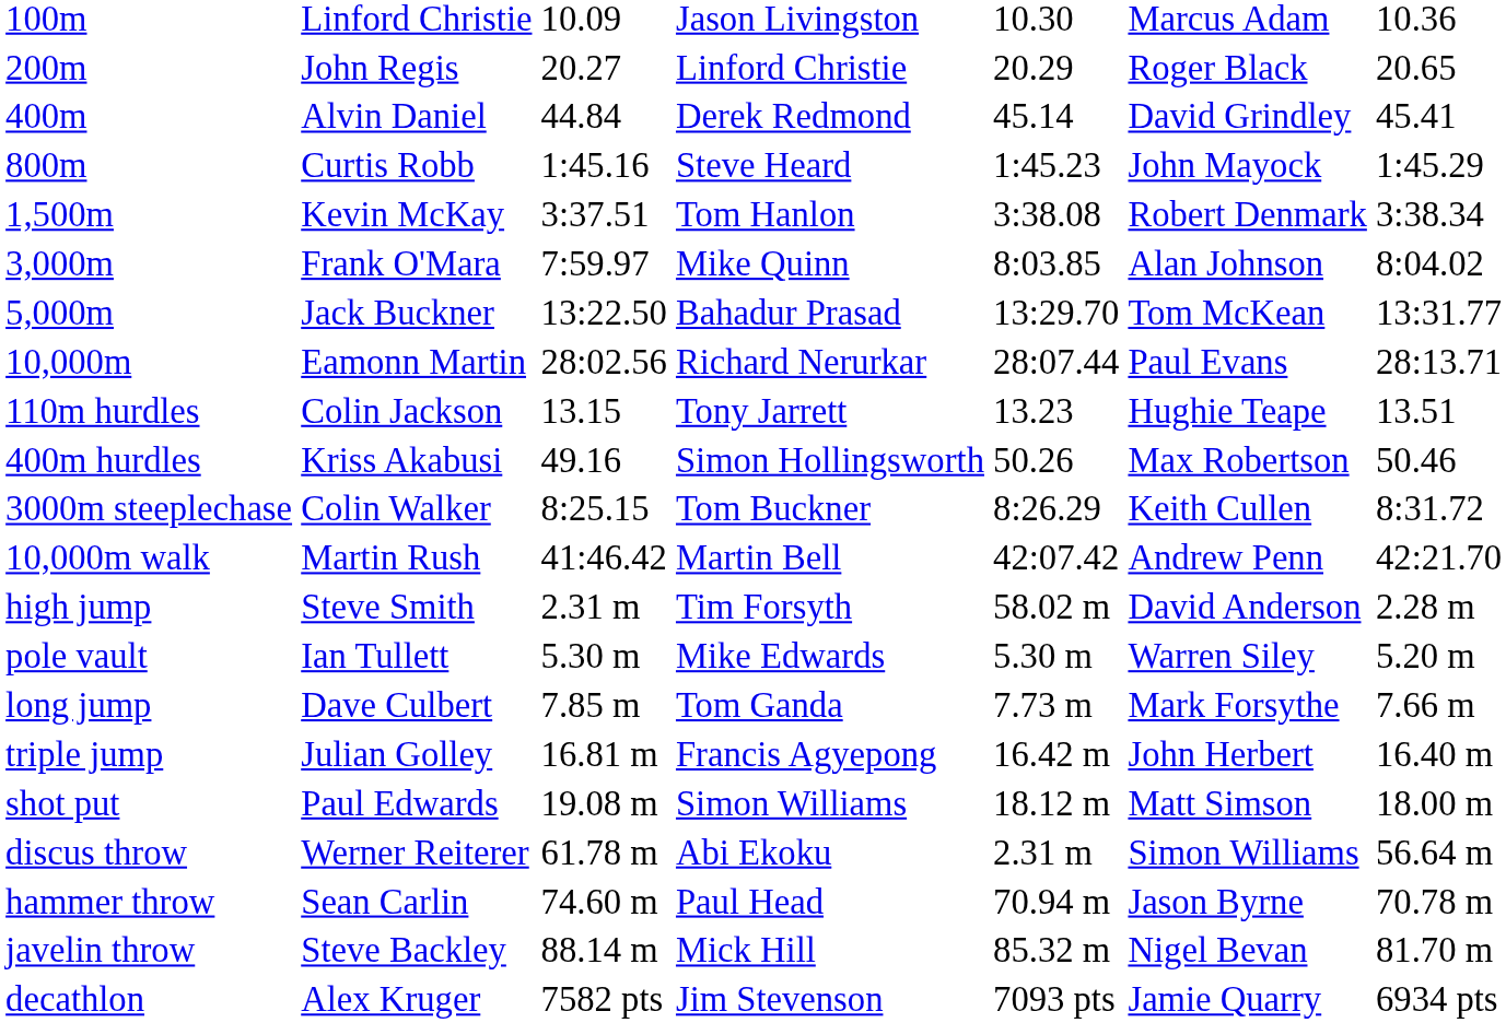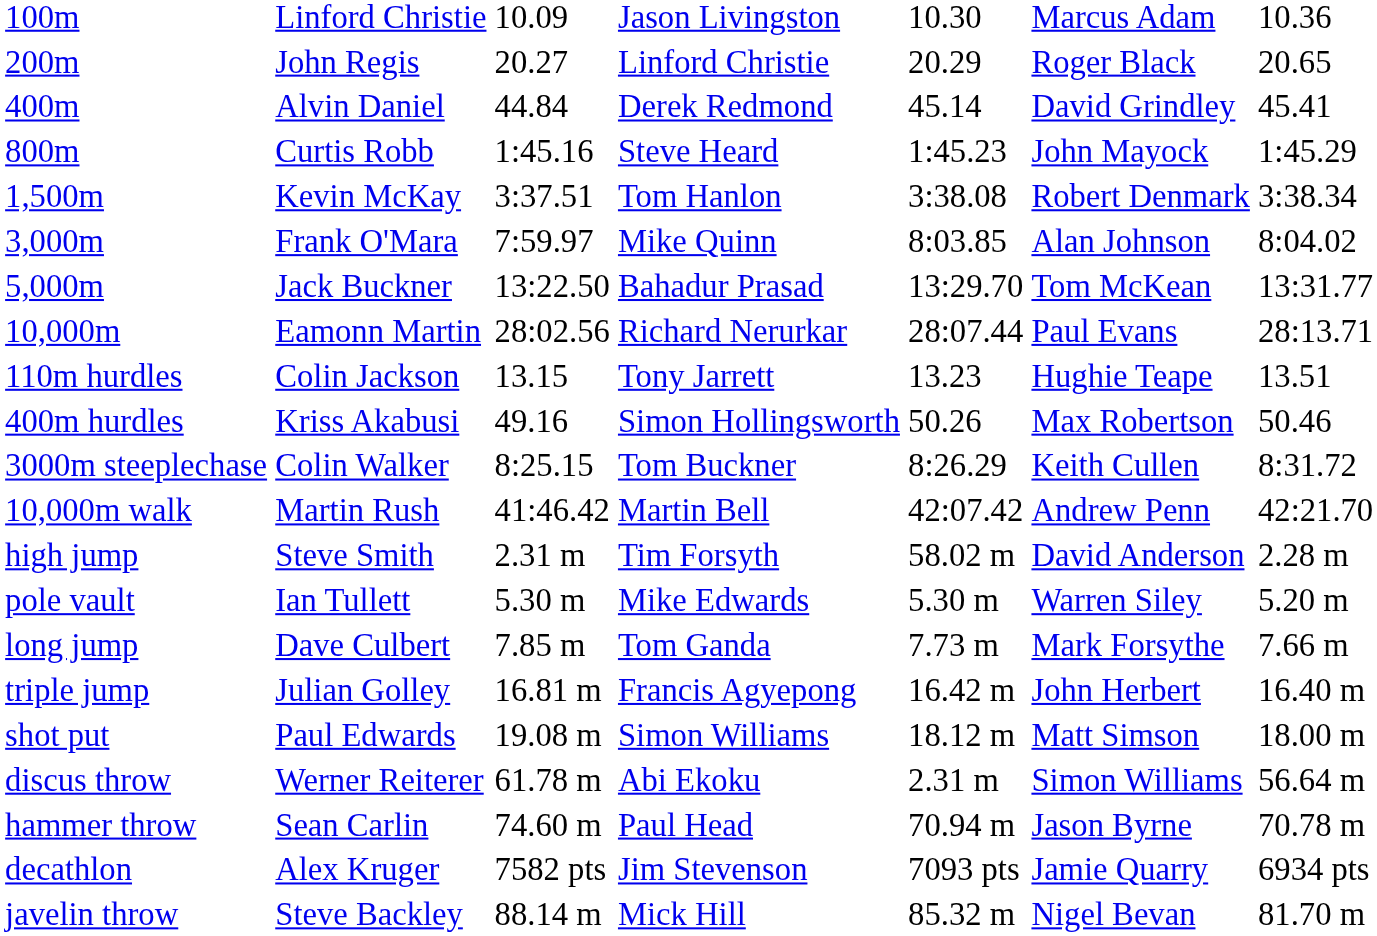rows swapped: javelin throw <-> decathlon
